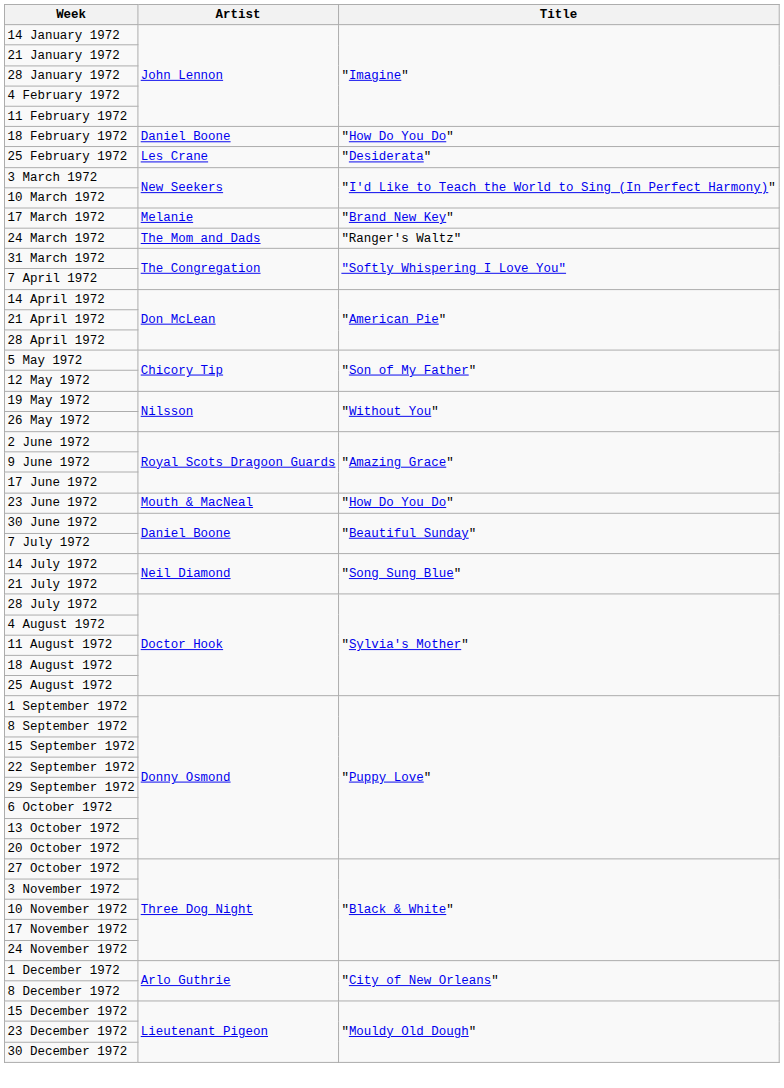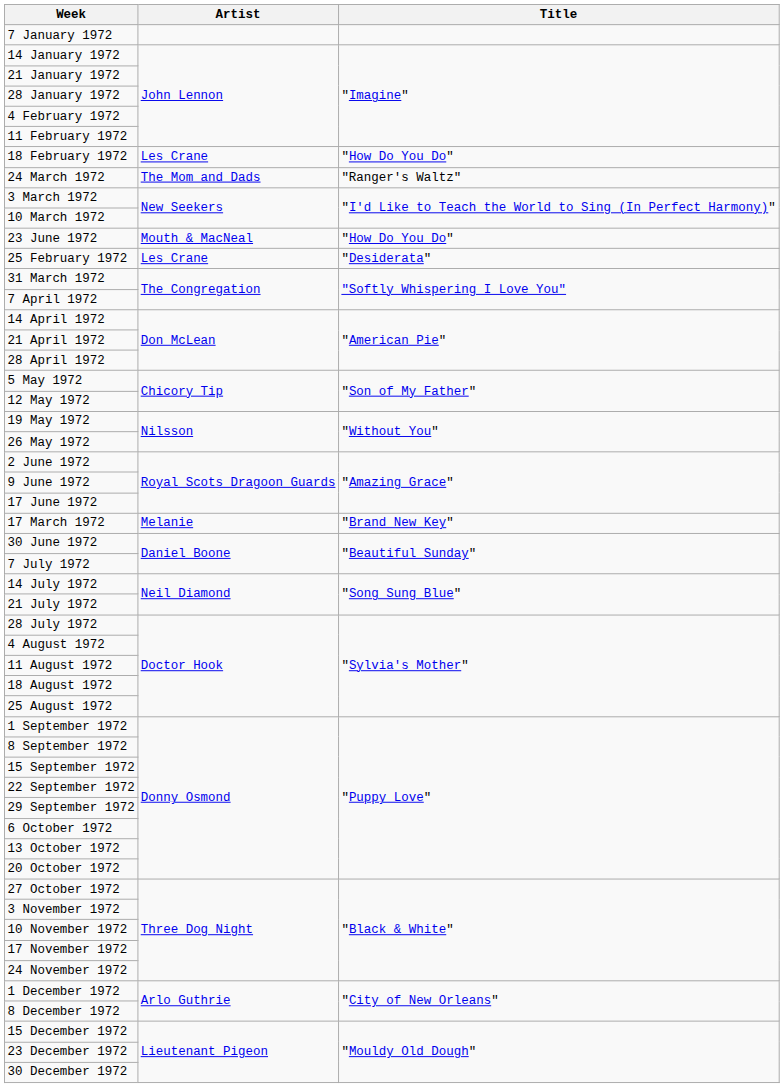+ row: 7 January 1972
18 February 1972 | Artist: Daniel Boone -> Les Crane
rows swapped: 25 February 1972 <-> 24 March 1972
rows swapped: 17 March 1972 <-> 23 June 1972
